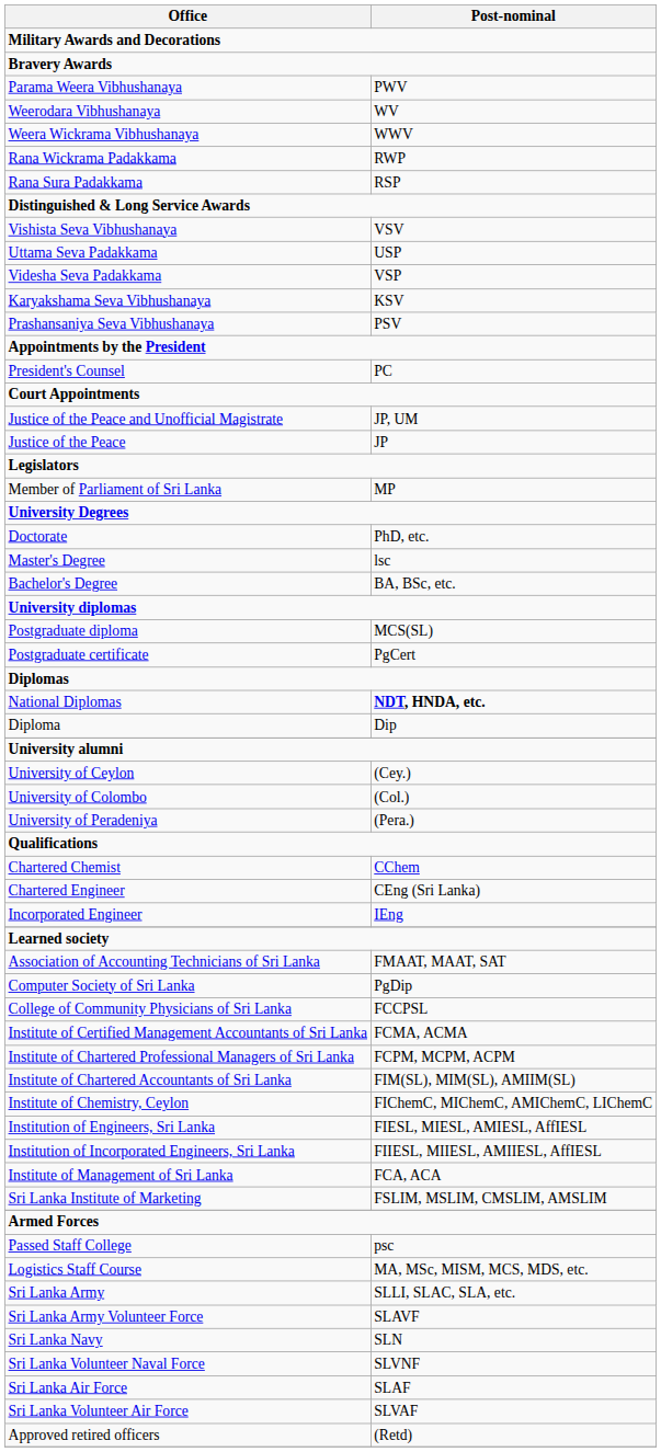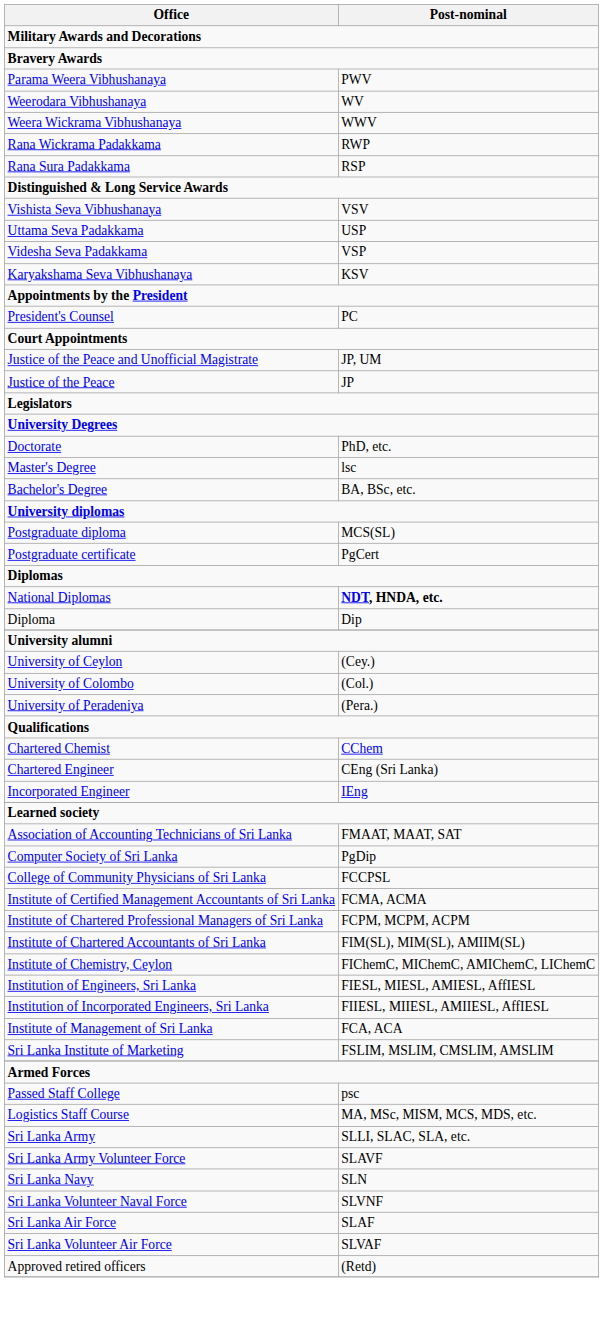- row: Prashansaniya Seva Vibhushanaya | PSV
- row: Member of Parliament of Sri Lanka | MP
